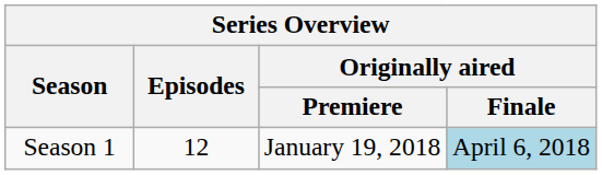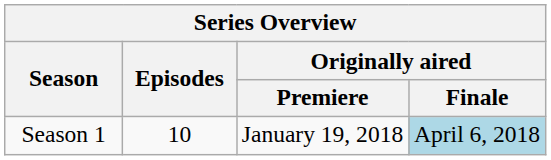Season 1 | Episodes: 12 -> 10
